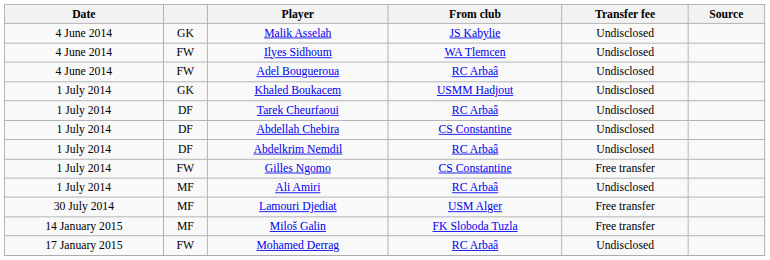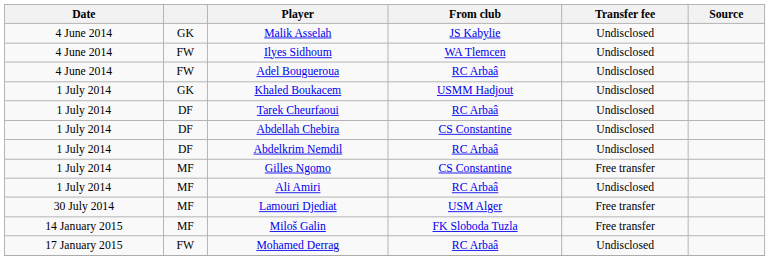Gilles Ngomo | column 2: FW -> MF
